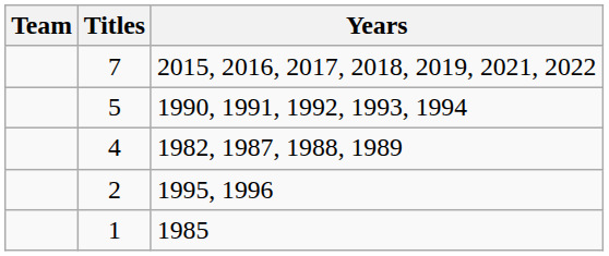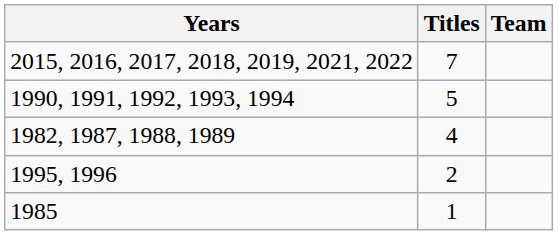columns swapped: Team <-> Years
